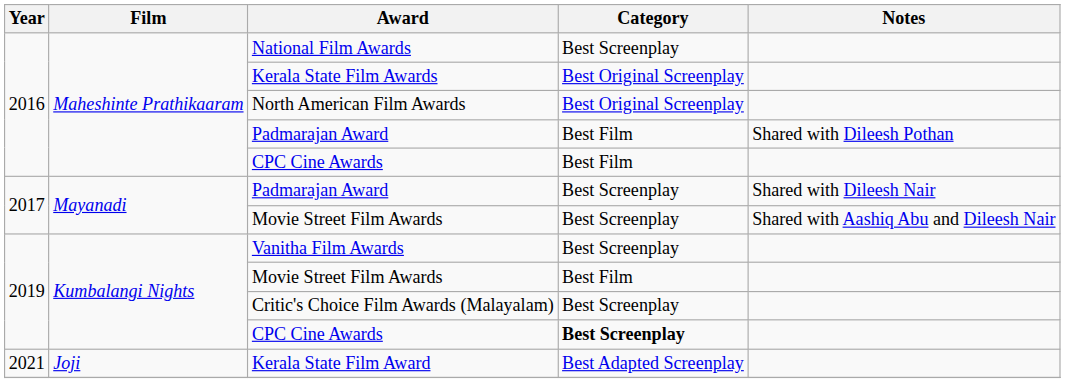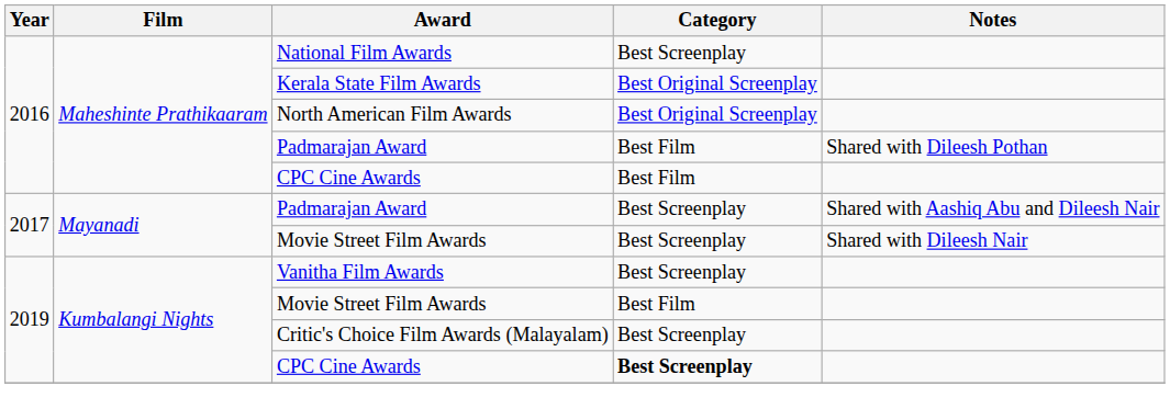2017 / Padmarajan Award | Notes: Shared with Dileesh Nair -> Shared with Aashiq Abu and Dileesh Nair
2017 / Movie Street Film Awards | Notes: Shared with Aashiq Abu and Dileesh Nair -> Shared with Dileesh Nair
- row: 2021 | Joji | Kerala State Film Award | Best Adapted Screenplay
